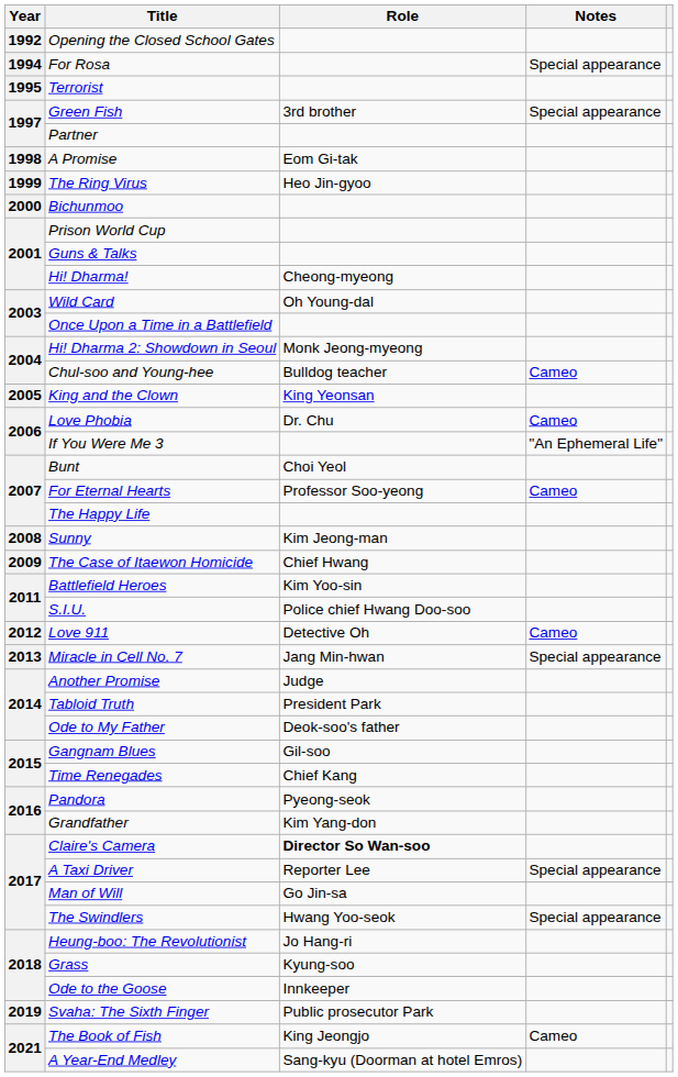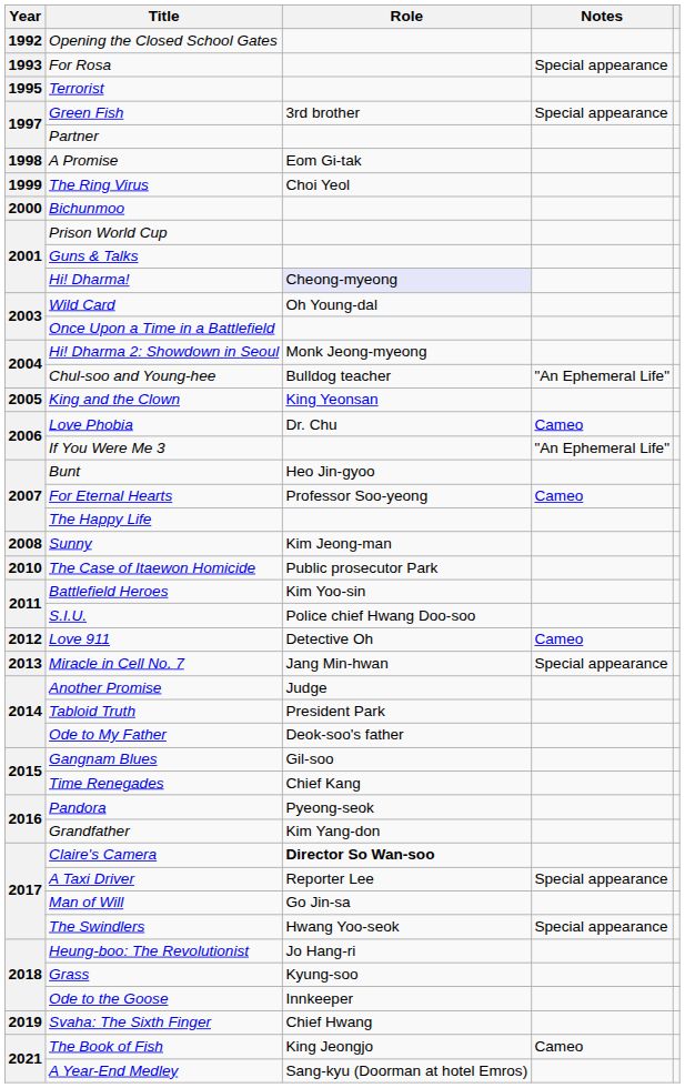For Rosa | Year: 1994 -> 1993
The Ring Virus | Role: Heo Jin-gyoo -> Choi Yeol
Hi! Dharma! | Role: no background -> lavender background
Chul-soo and Young-hee | Notes: Cameo -> "An Ephemeral Life"
Bunt | Role: Choi Yeol -> Heo Jin-gyoo
The Case of Itaewon Homicide | Year: 2009 -> 2010
The Case of Itaewon Homicide | Role: Chief Hwang -> Public prosecutor Park
Svaha: The Sixth Finger | Role: Public prosecutor Park -> Chief Hwang
